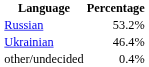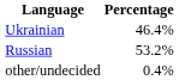rows swapped: Russian <-> Ukrainian
